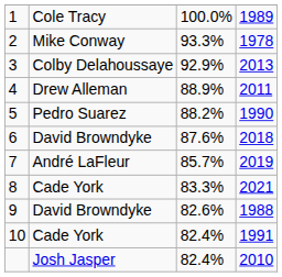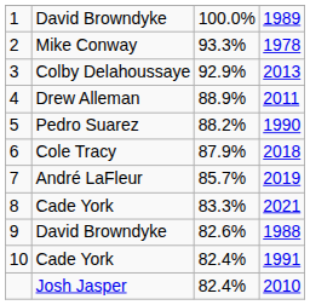1 | column 2: Cole Tracy -> David Browndyke
6 | column 2: David Browndyke -> Cole Tracy
6 | column 3: 87.6% -> 87.9%
